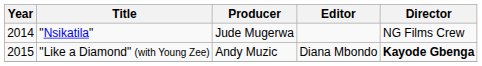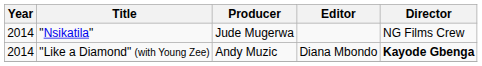"Like a Diamond" (with Young Zee) | Year: 2015 -> 2014
